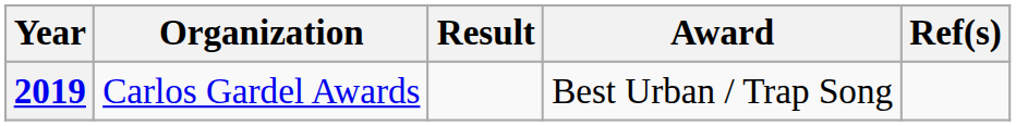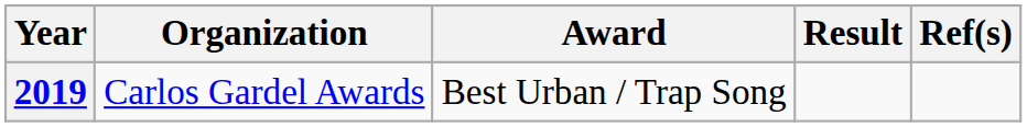columns swapped: Award <-> Result
